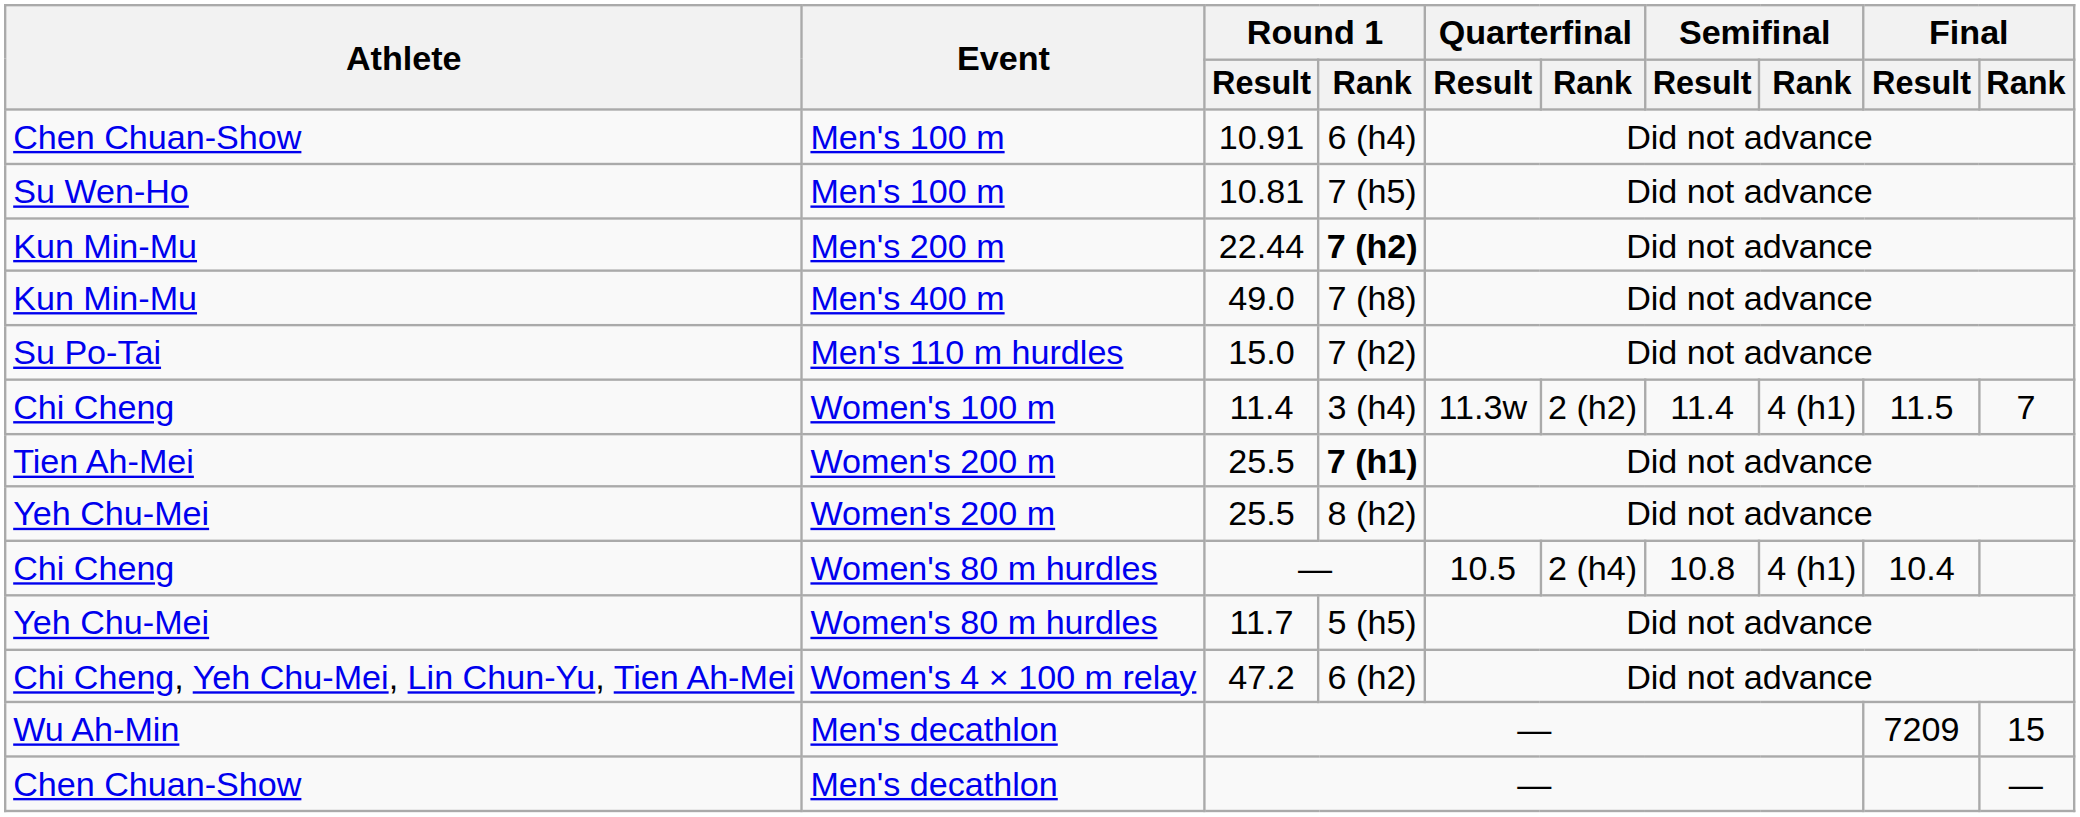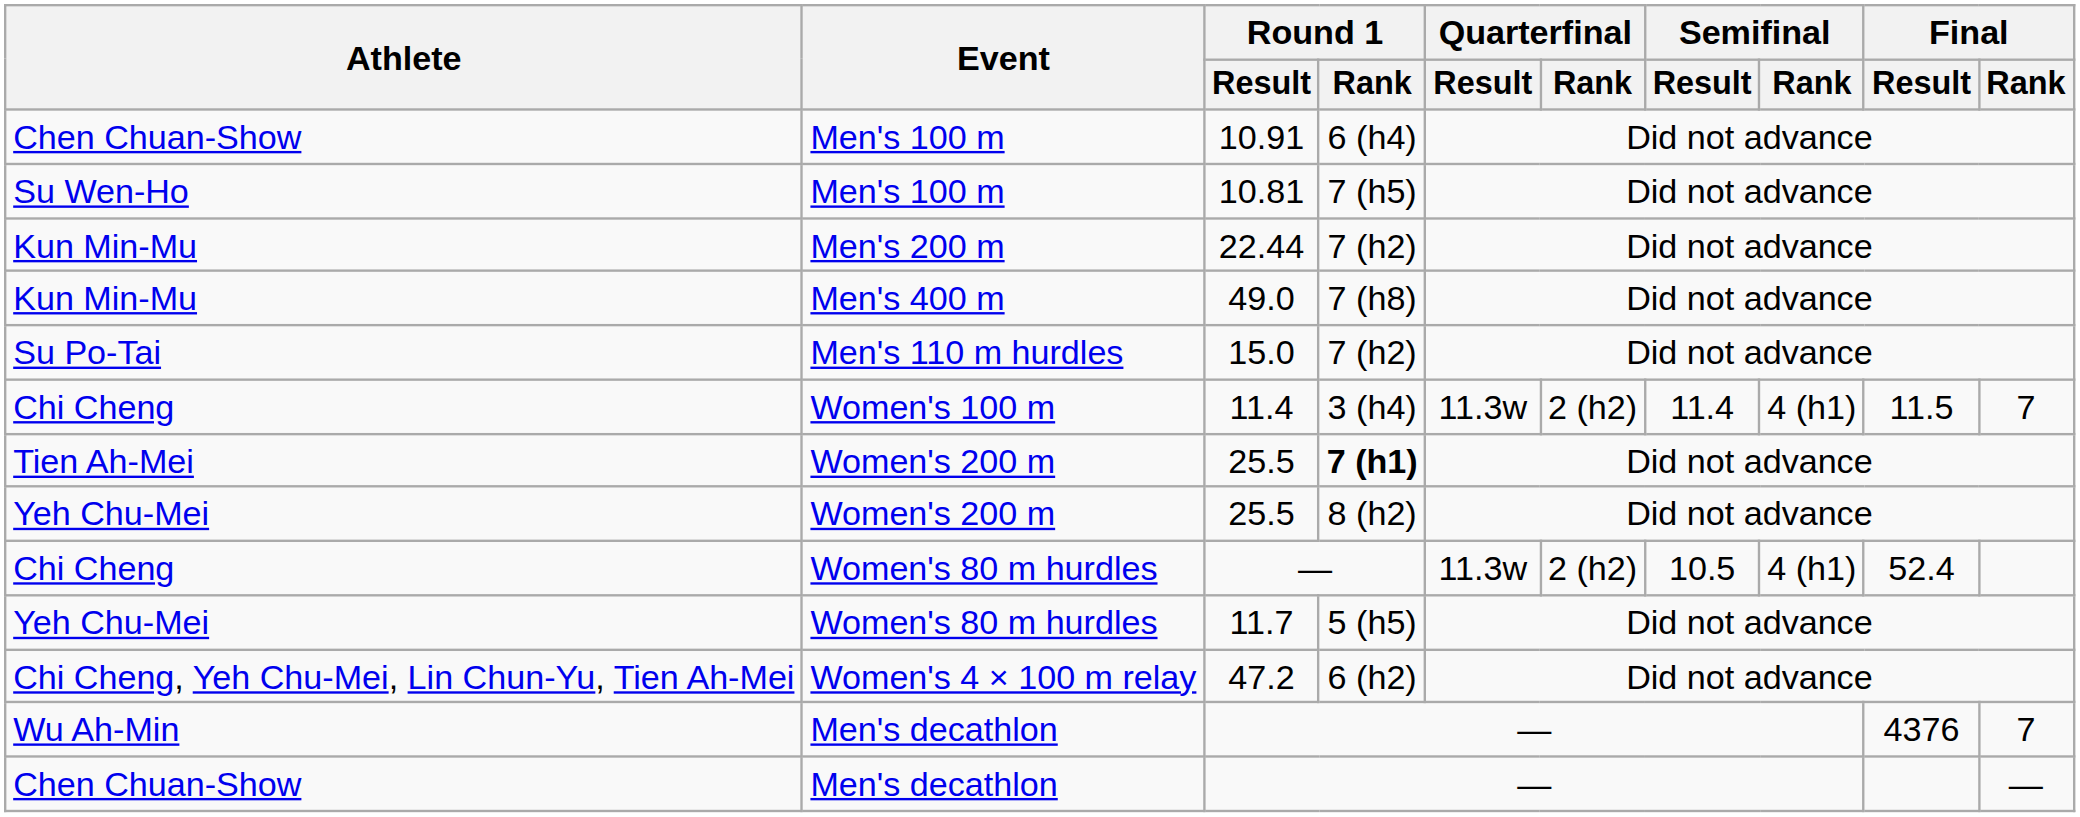22.44 | Round 1 / Rank: bold -> normal
Chi Cheng / — | Quarterfinal / Result: 10.5 -> 11.3w
Chi Cheng / — | Quarterfinal / Rank: 2 (h4) -> 2 (h2)
Chi Cheng / — | Semifinal / Result: 10.8 -> 10.5
Chi Cheng / — | Final / Result: 10.4 -> 52.4
Wu Ah-Min / — | Final / Result: 7209 -> 4376
Wu Ah-Min / — | Final / Rank: 15 -> 7
